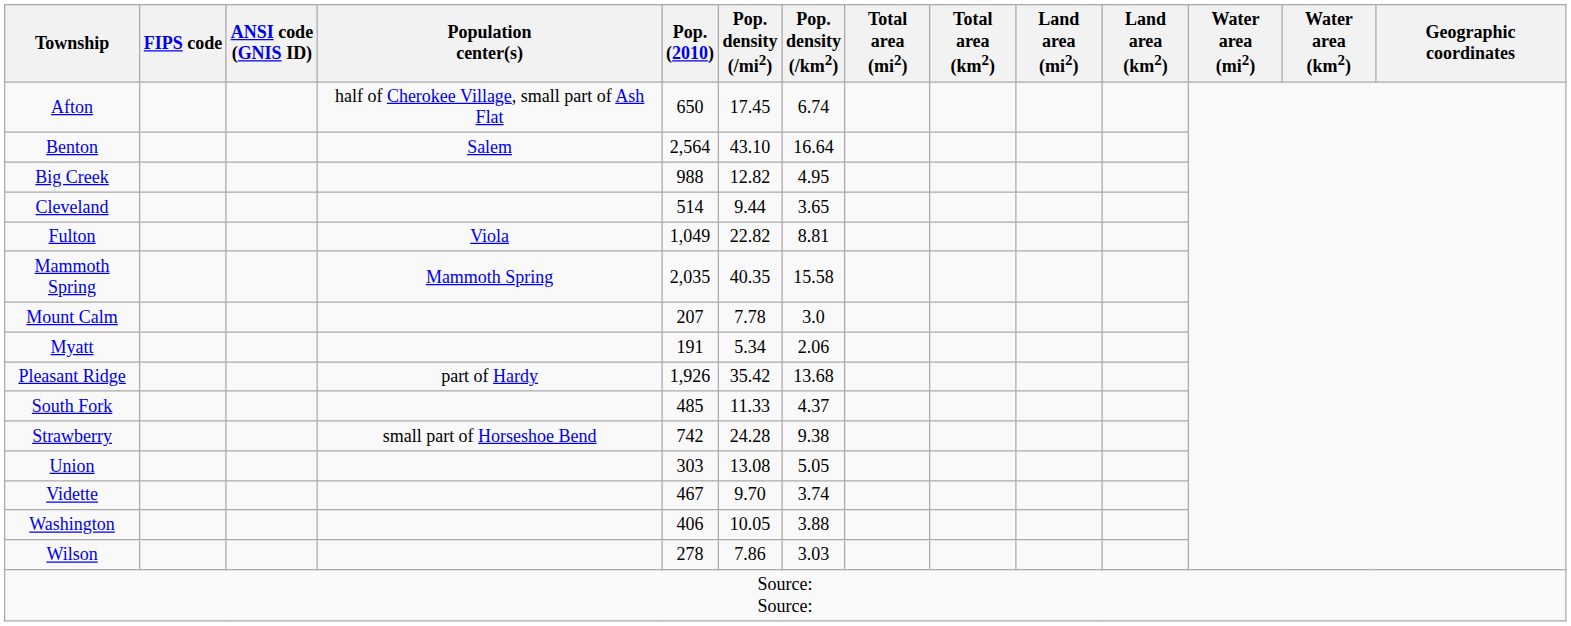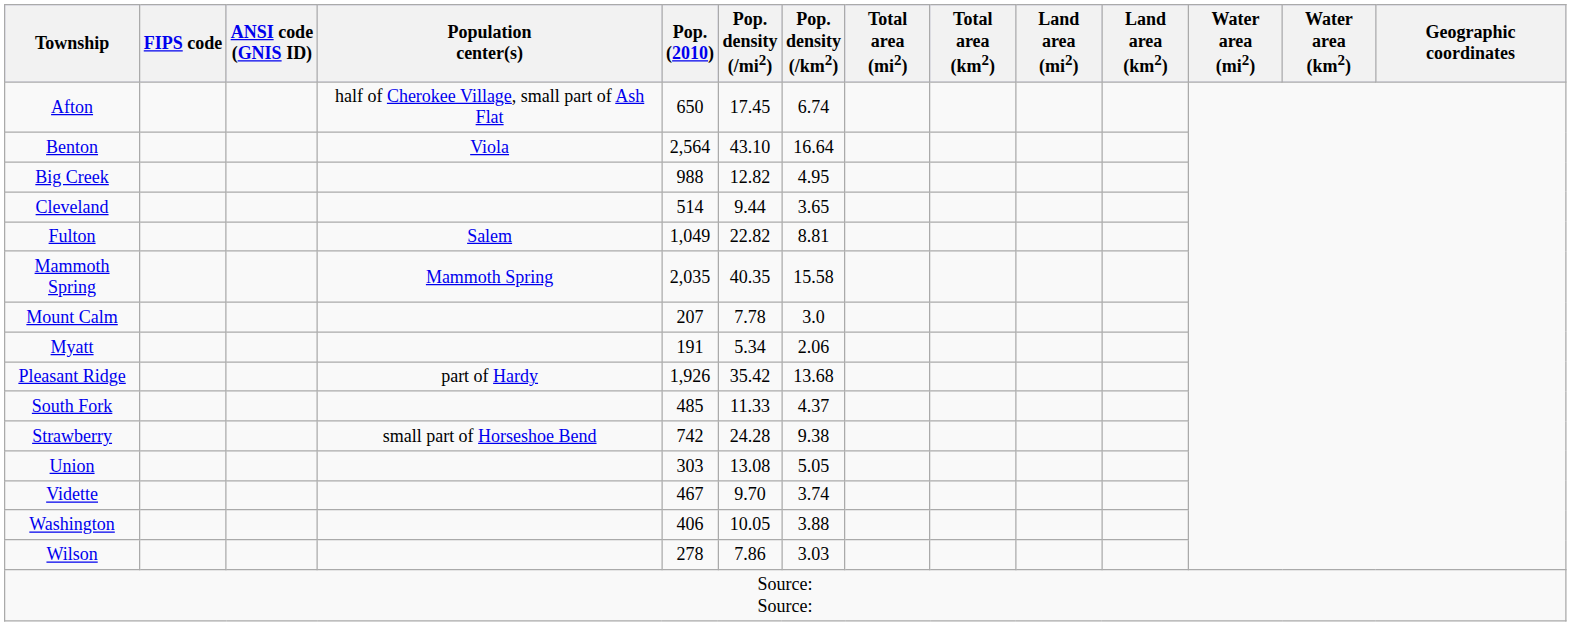Benton | Population center(s): Salem -> Viola
Fulton | Population center(s): Viola -> Salem
